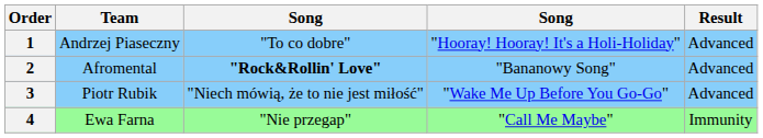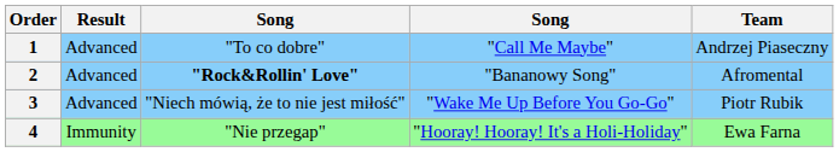columns swapped: Team <-> Result
1 | column 4: "Hooray! Hooray! It's a Holi-Holiday" -> "Call Me Maybe"
4 | column 4: "Call Me Maybe" -> "Hooray! Hooray! It's a Holi-Holiday"
